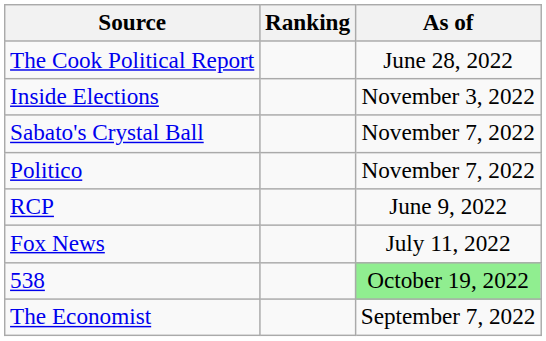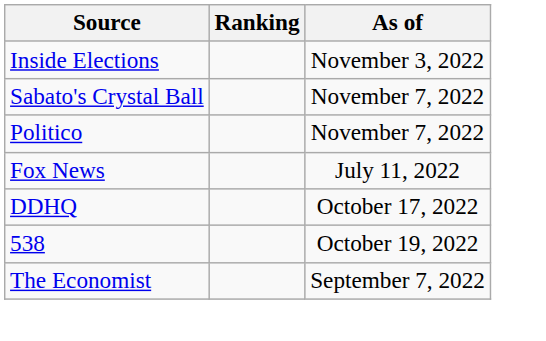- row: The Cook Political Report | June 28, 2022
- row: RCP | June 9, 2022
+ row: DDHQ | October 17, 2022
538 | As of: lightgreen background -> no background
